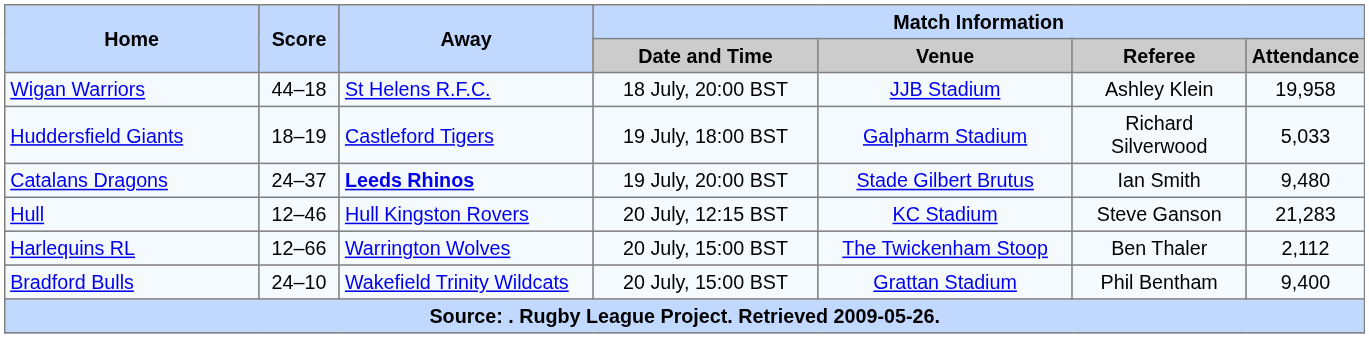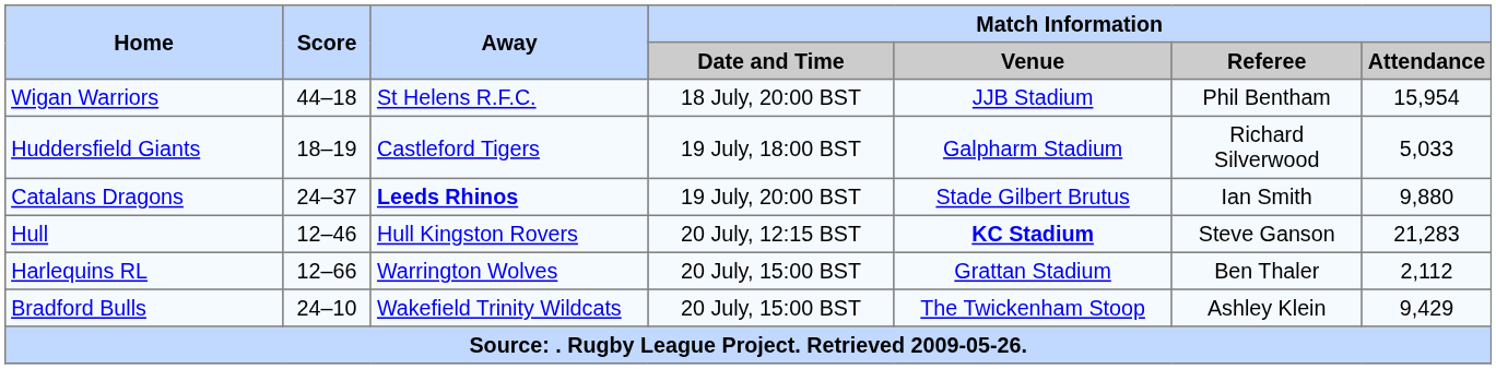Wigan Warriors | Match Information / Referee: Ashley Klein -> Phil Bentham
Wigan Warriors | Match Information / Attendance: 19,958 -> 15,954
Catalans Dragons | Match Information / Attendance: 9,480 -> 9,880
Hull | Match Information / Venue: normal -> bold
Harlequins RL | Match Information / Venue: The Twickenham Stoop -> Grattan Stadium
Bradford Bulls | Match Information / Venue: Grattan Stadium -> The Twickenham Stoop
Bradford Bulls | Match Information / Referee: Phil Bentham -> Ashley Klein
Bradford Bulls | Match Information / Attendance: 9,400 -> 9,429
